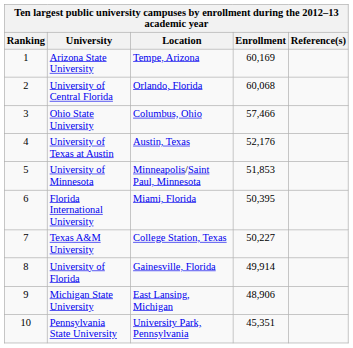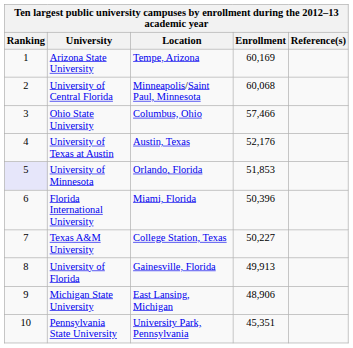University of Central Florida | Location: Orlando, Florida -> Minneapolis/Saint Paul, Minnesota
University of Minnesota | Ranking: no background -> lavender background
University of Minnesota | Location: Minneapolis/Saint Paul, Minnesota -> Orlando, Florida
Florida International University | Enrollment: 50,395 -> 50,396
University of Florida | Enrollment: 49,914 -> 49,913
